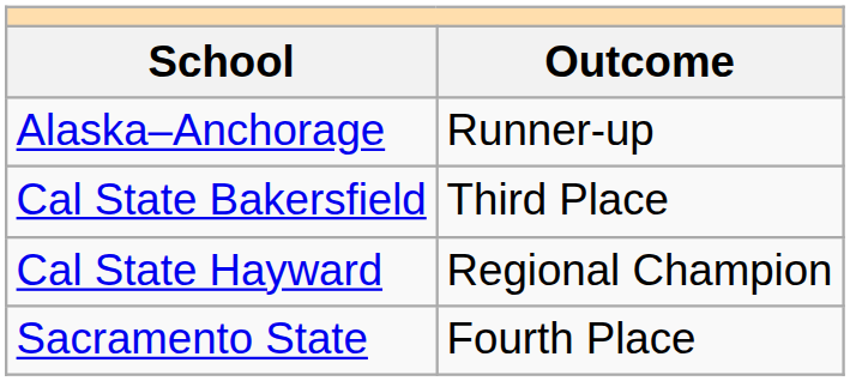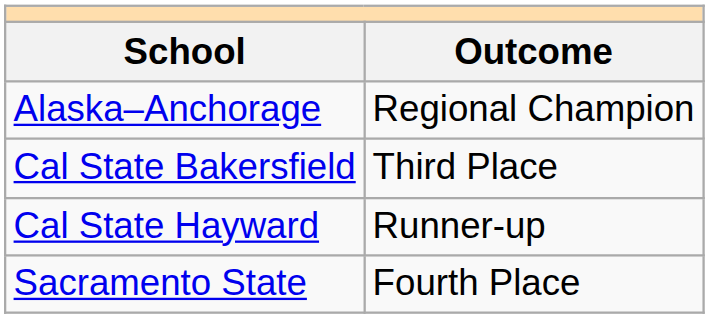Alaska–Anchorage | Outcome: Runner-up -> Regional Champion
Cal State Hayward | Outcome: Regional Champion -> Runner-up
